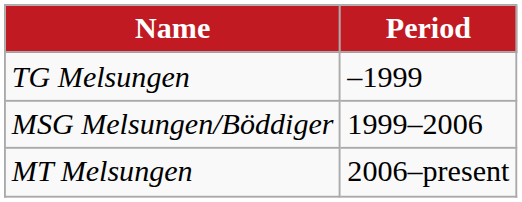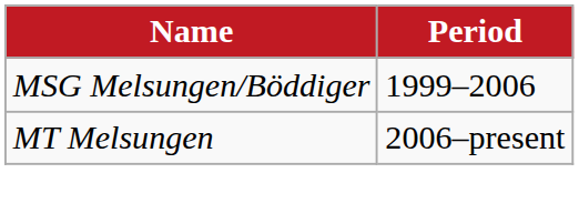- row: TG Melsungen | –1999
